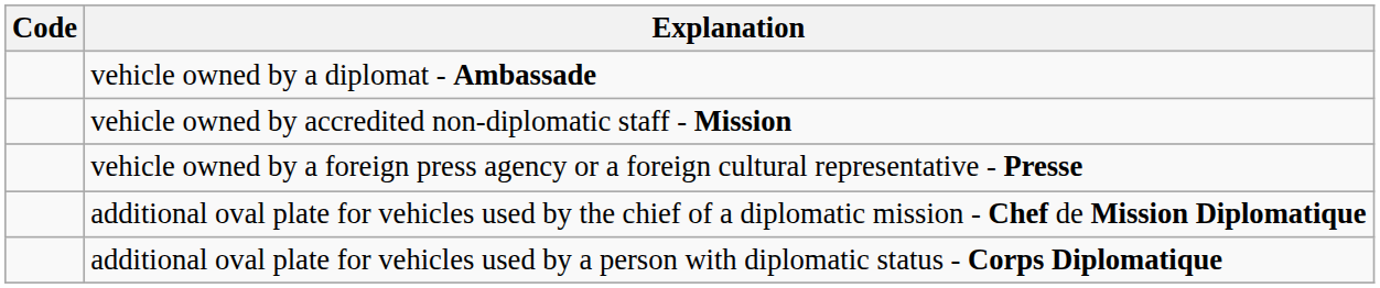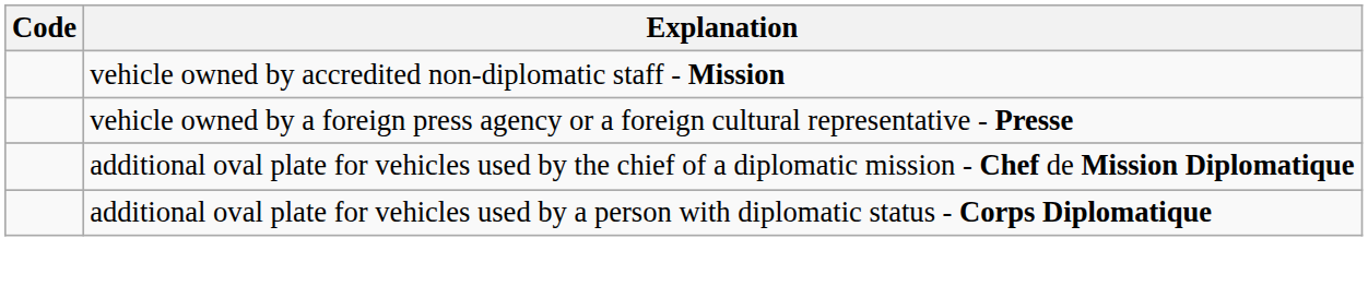- row: vehicle owned by a diplomat - Ambassade
